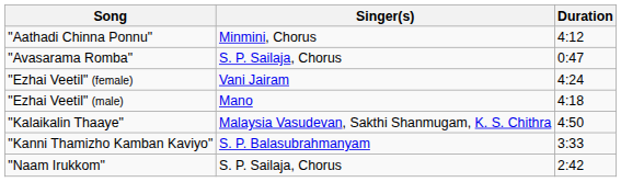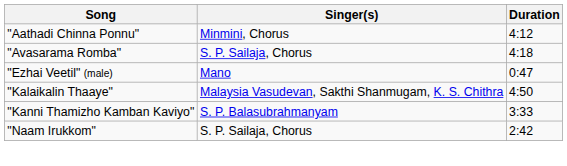"Avasarama Romba" | Duration: 0:47 -> 4:18
- row: "Ezhai Veetil" (female) | Vani Jairam | 4:24
"Ezhai Veetil" (male) | Duration: 4:18 -> 0:47
